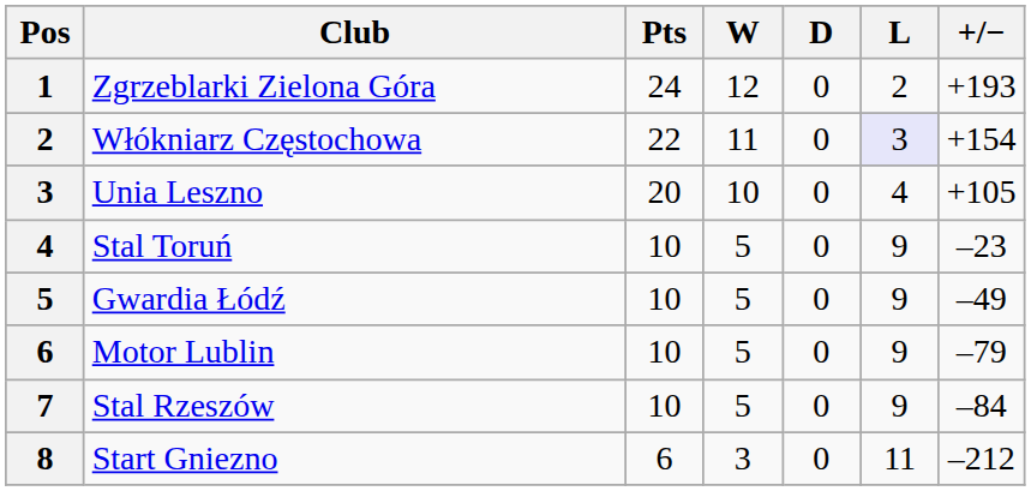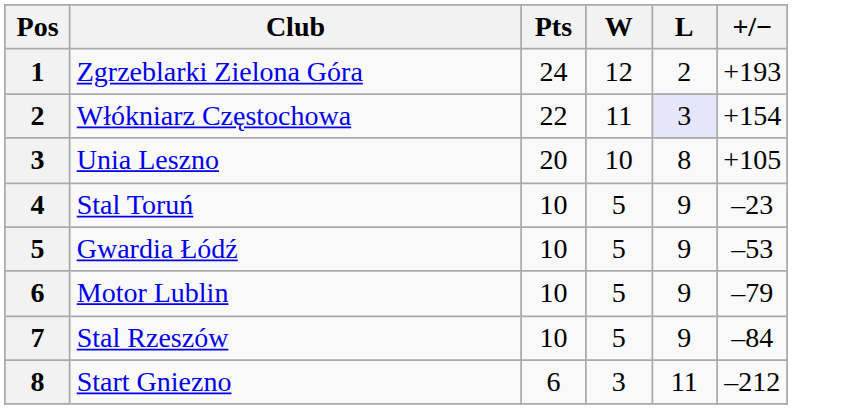- column: D | 0 | 0 | 0 | 0 | 0 | 0 | 0 | 0
Unia Leszno | L: 4 -> 8
Gwardia Łódź | +/−: –49 -> –53
